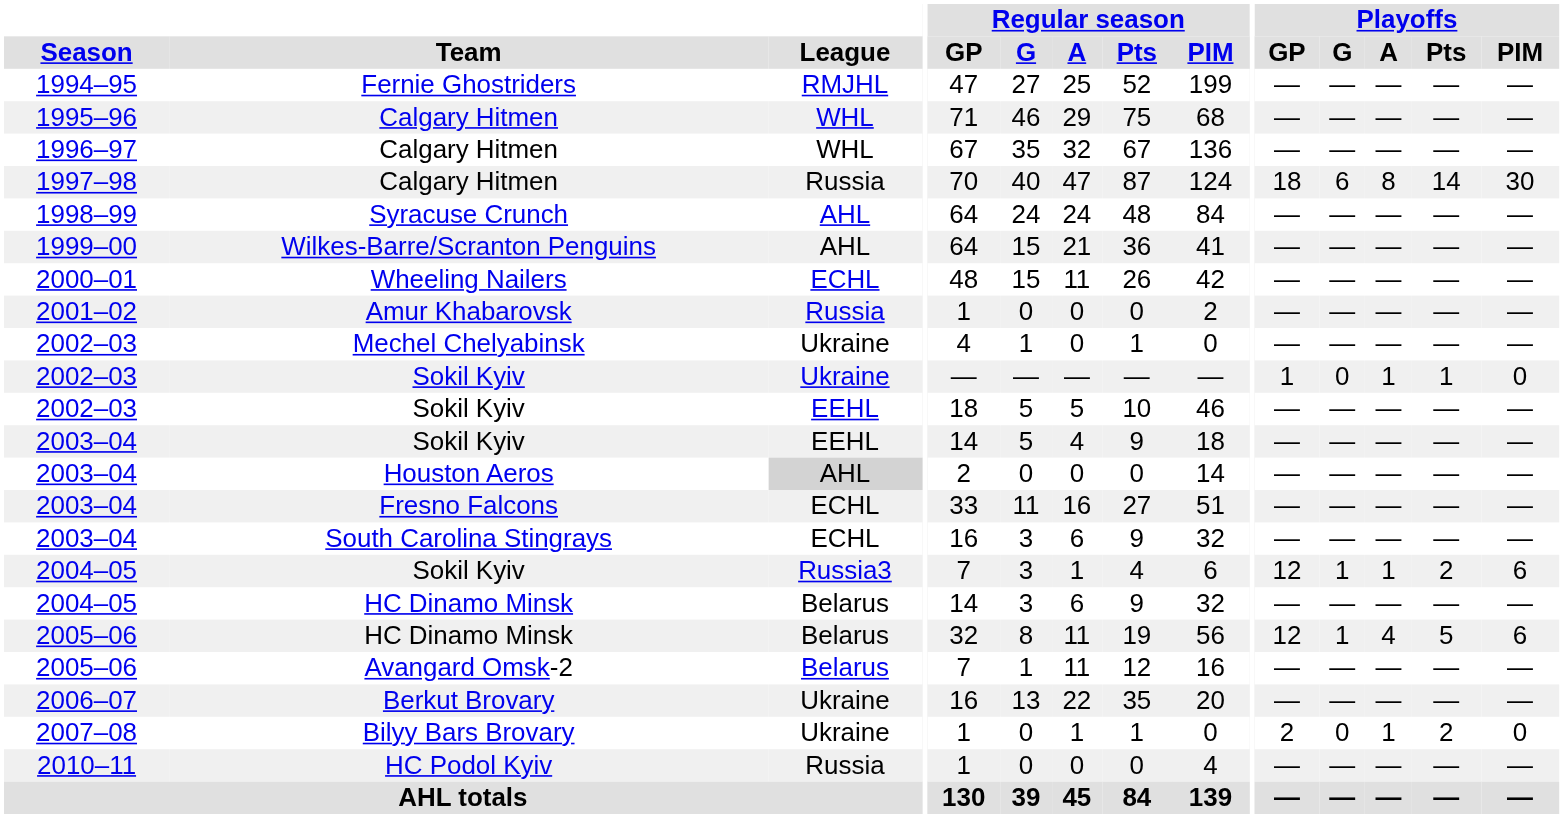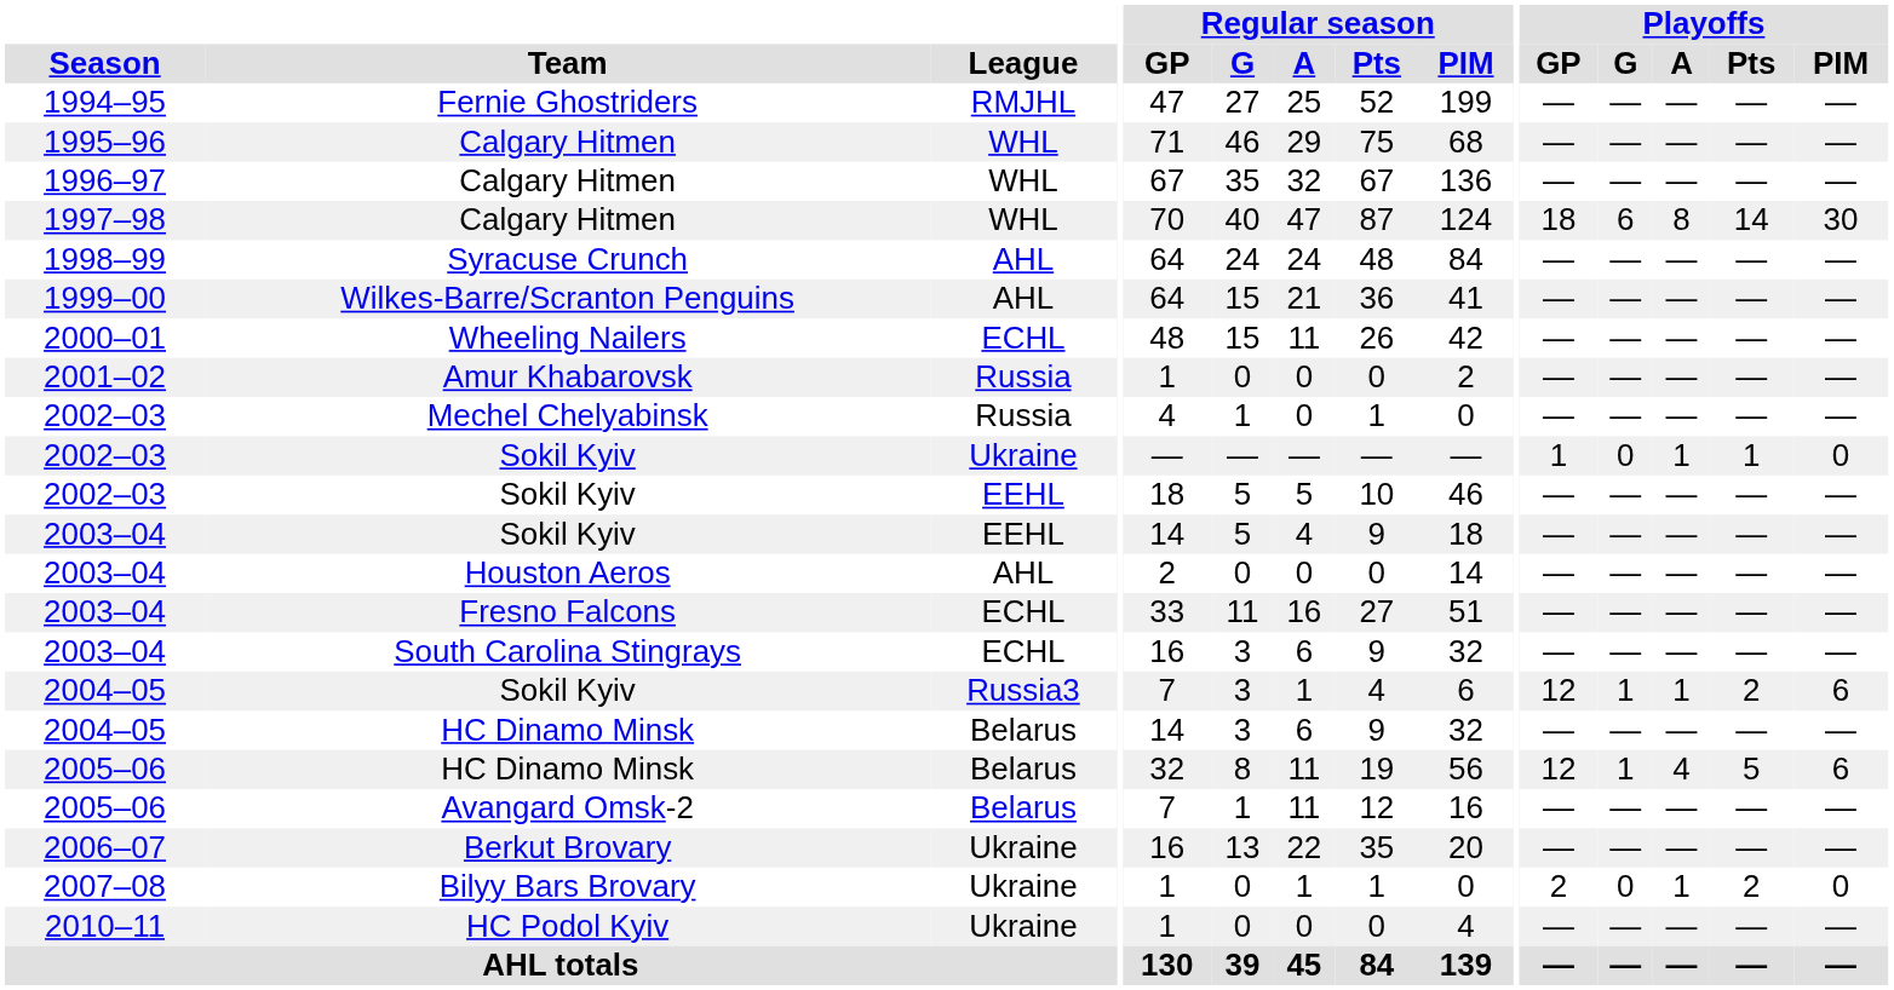1997–98 / Calgary Hitmen | League: Russia -> WHL
Mechel Chelyabinsk | League: Ukraine -> Russia
Houston Aeros | League: lightgrey background -> no background
HC Podol Kyiv | League: Russia -> Ukraine
